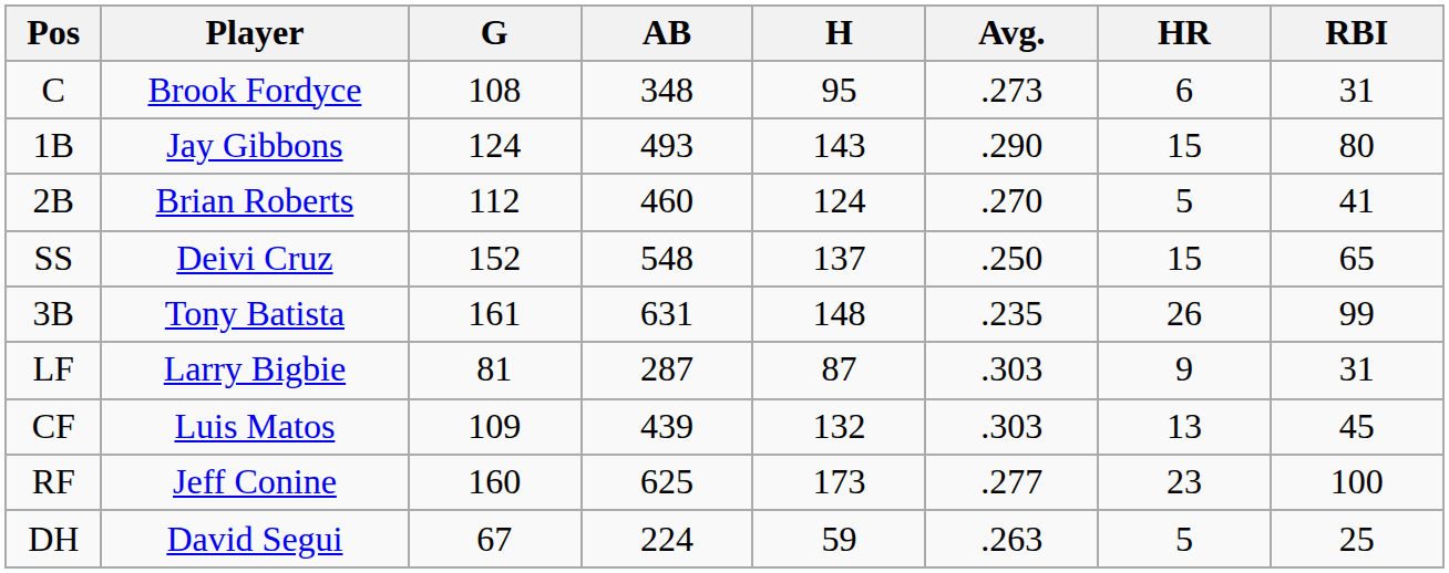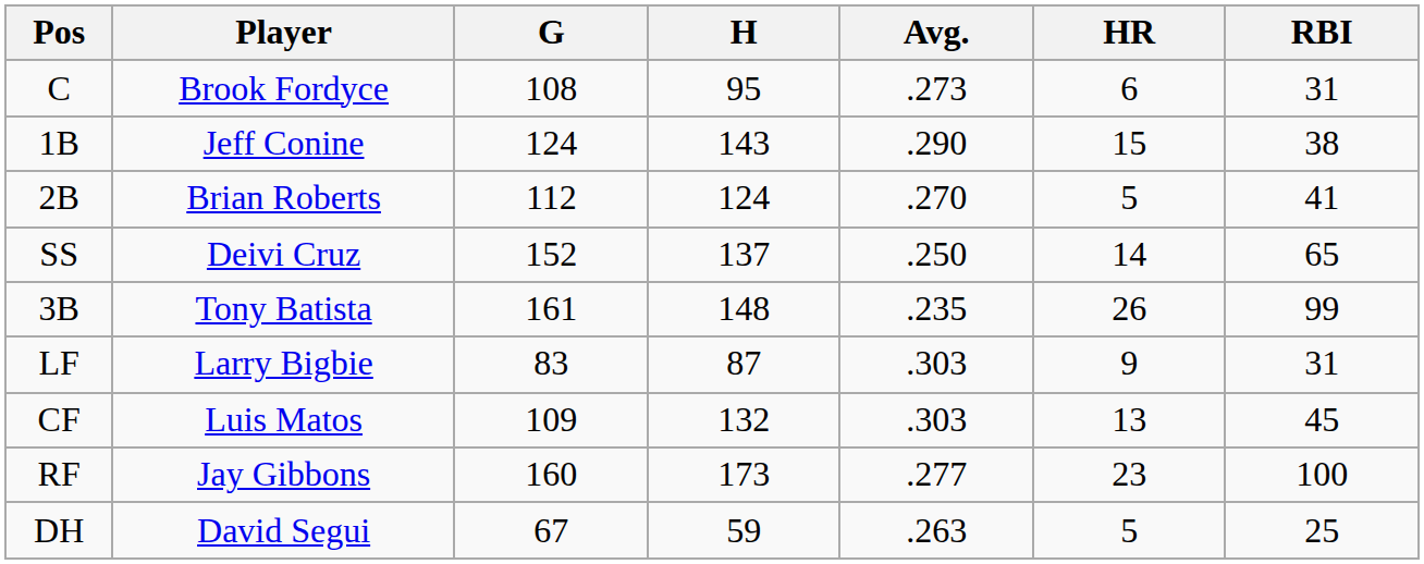- column: AB | 348 | 493 | 460 | 548 | 631 | 287 | 439 | 625 | 224
1B | Player: Jay Gibbons -> Jeff Conine
1B | RBI: 80 -> 38
SS | HR: 15 -> 14
LF | G: 81 -> 83
RF | Player: Jeff Conine -> Jay Gibbons
